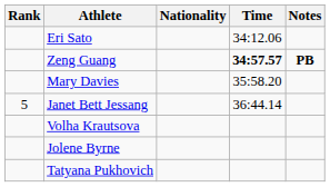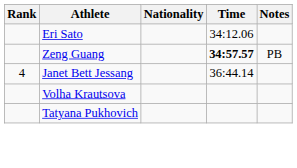Zeng Guang | Notes: bold -> normal
- row: Mary Davies | 35:58.20
Janet Bett Jessang | Rank: 5 -> 4
- row: Jolene Byrne
